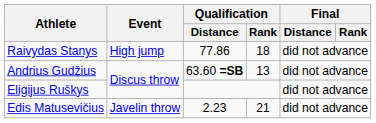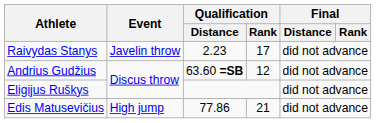Raivydas Stanys | Event: High jump -> Javelin throw
Raivydas Stanys | Qualification / Distance: 77.86 -> 2.23
Raivydas Stanys | Qualification / Rank: 18 -> 17
Andrius Gudžius | Qualification / Rank: 13 -> 12
Edis Matusevičius | Event: Javelin throw -> High jump
Edis Matusevičius | Qualification / Distance: 2.23 -> 77.86
